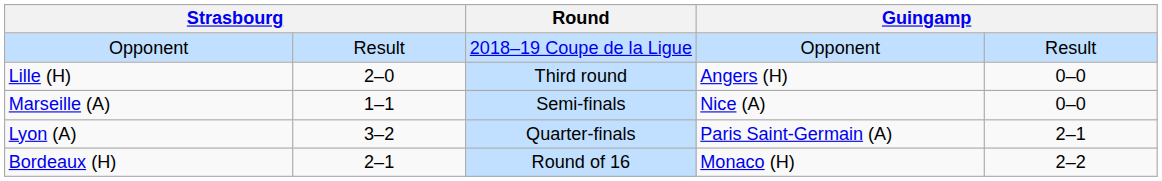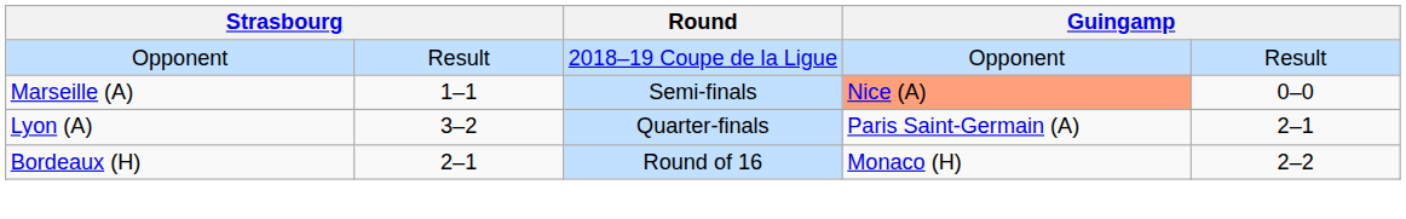- row: Lille (H) | 2–0 | Third round | Angers (H) | 0–0
Marseille (A) | column 4: no background -> lightsalmon background
